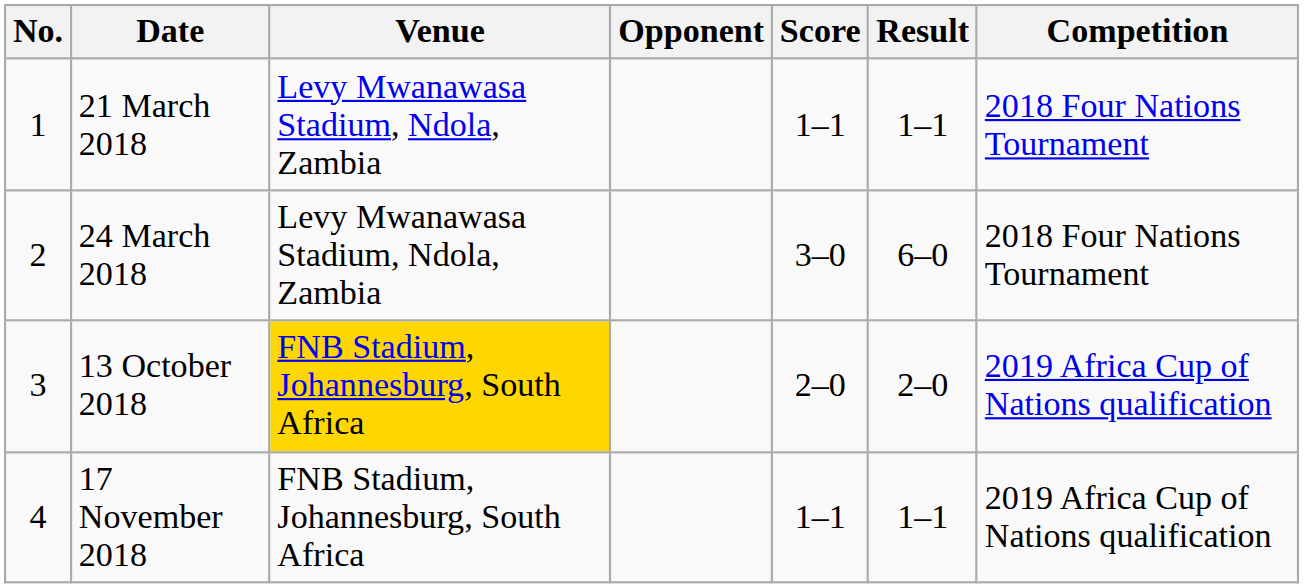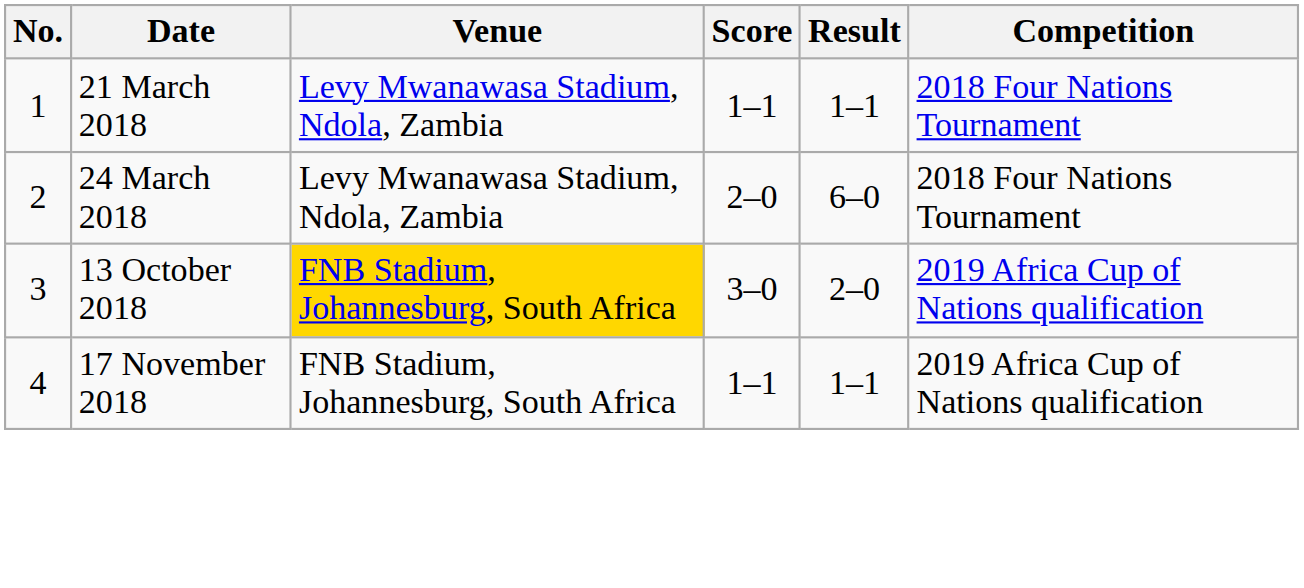- column: Opponent
24 March 2018 | Score: 3–0 -> 2–0
13 October 2018 | Score: 2–0 -> 3–0
